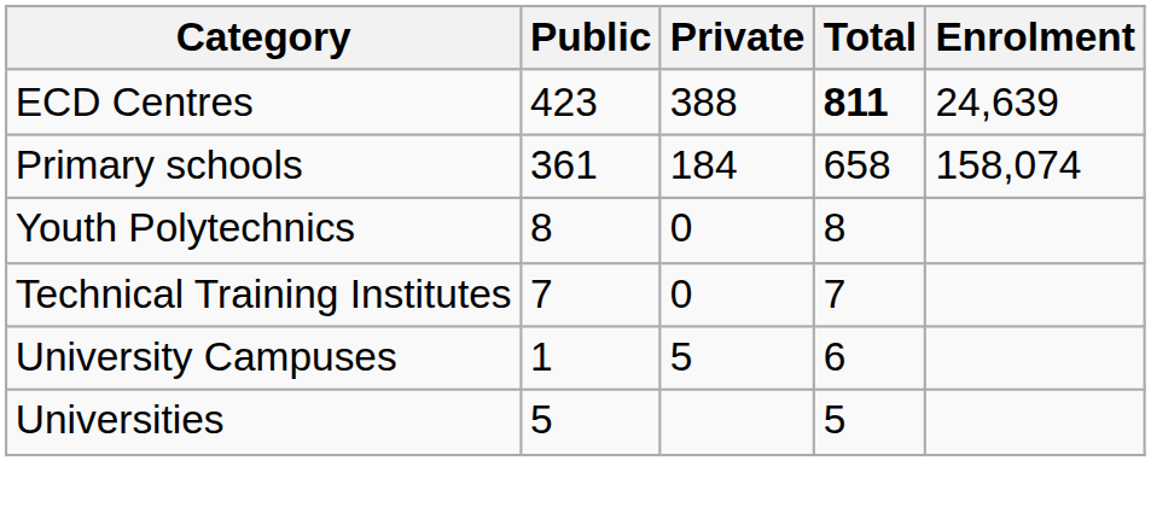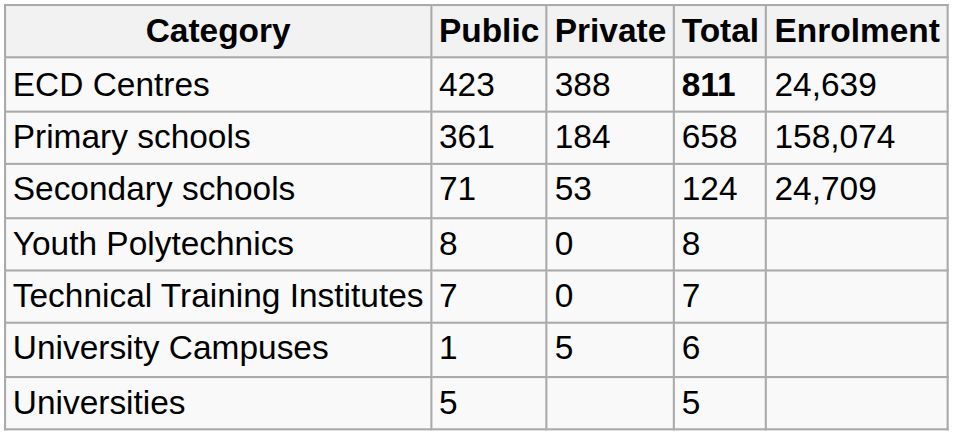+ row: Secondary schools | 71 | 53 | 124 | 24,709
